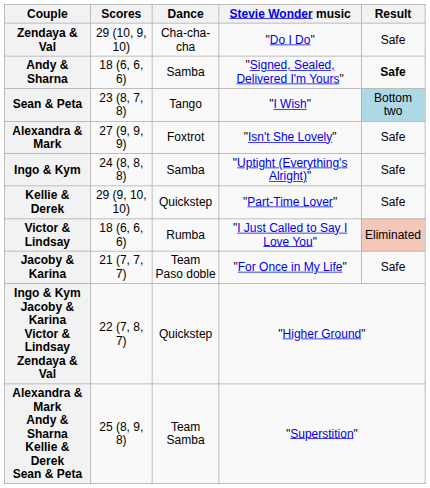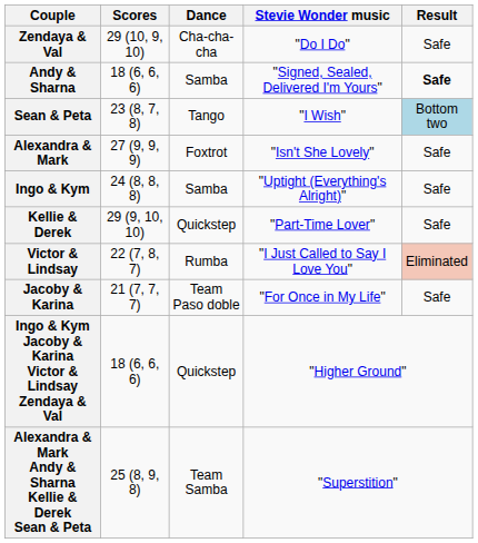Victor & Lindsay | Scores: 18 (6, 6, 6) -> 22 (7, 8, 7)
Ingo & Kym Jacoby & Karina Victor & Lindsay Zendaya & Val | Scores: 22 (7, 8, 7) -> 18 (6, 6, 6)
